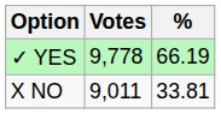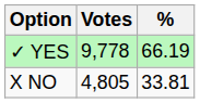X NO | Votes: 9,011 -> 4,805
